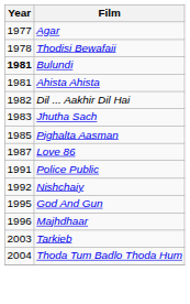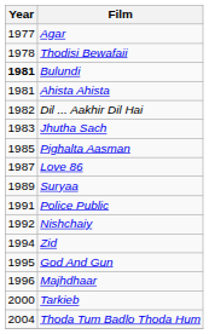+ row: 1989 | Suryaa
+ row: 1994 | Zid
Tarkieb | Year: 2003 -> 2000
